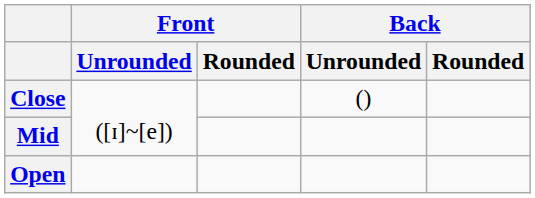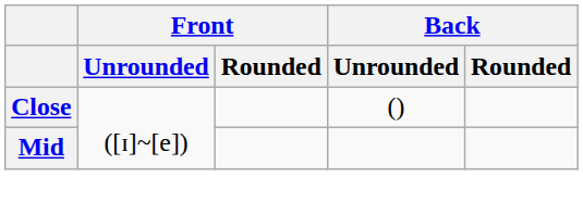- row: Open
